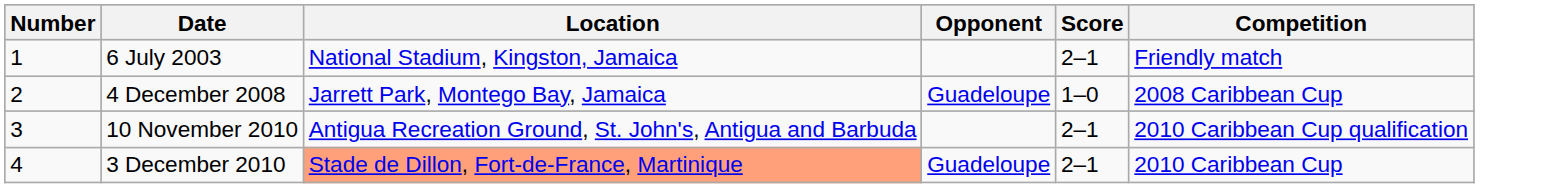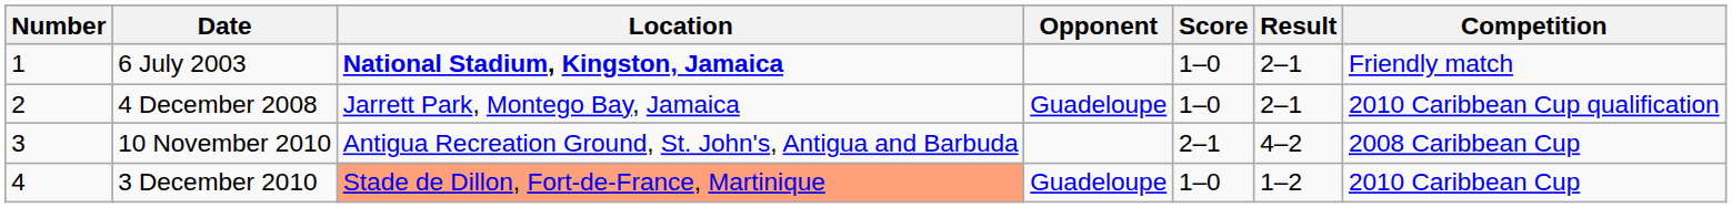+ column: Result | 2–1 | 2–1 | 4–2 | 1–2
6 July 2003 | Location: normal -> bold
6 July 2003 | Score: 2–1 -> 1–0
4 December 2008 | Competition: 2008 Caribbean Cup -> 2010 Caribbean Cup qualification
10 November 2010 | Competition: 2010 Caribbean Cup qualification -> 2008 Caribbean Cup
3 December 2010 | Score: 2–1 -> 1–0
